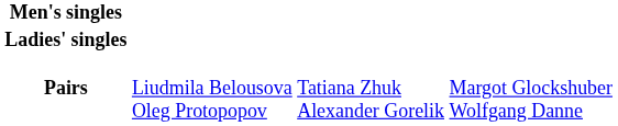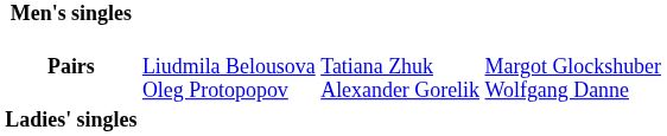rows swapped: Ladies' singles <-> Pairs
